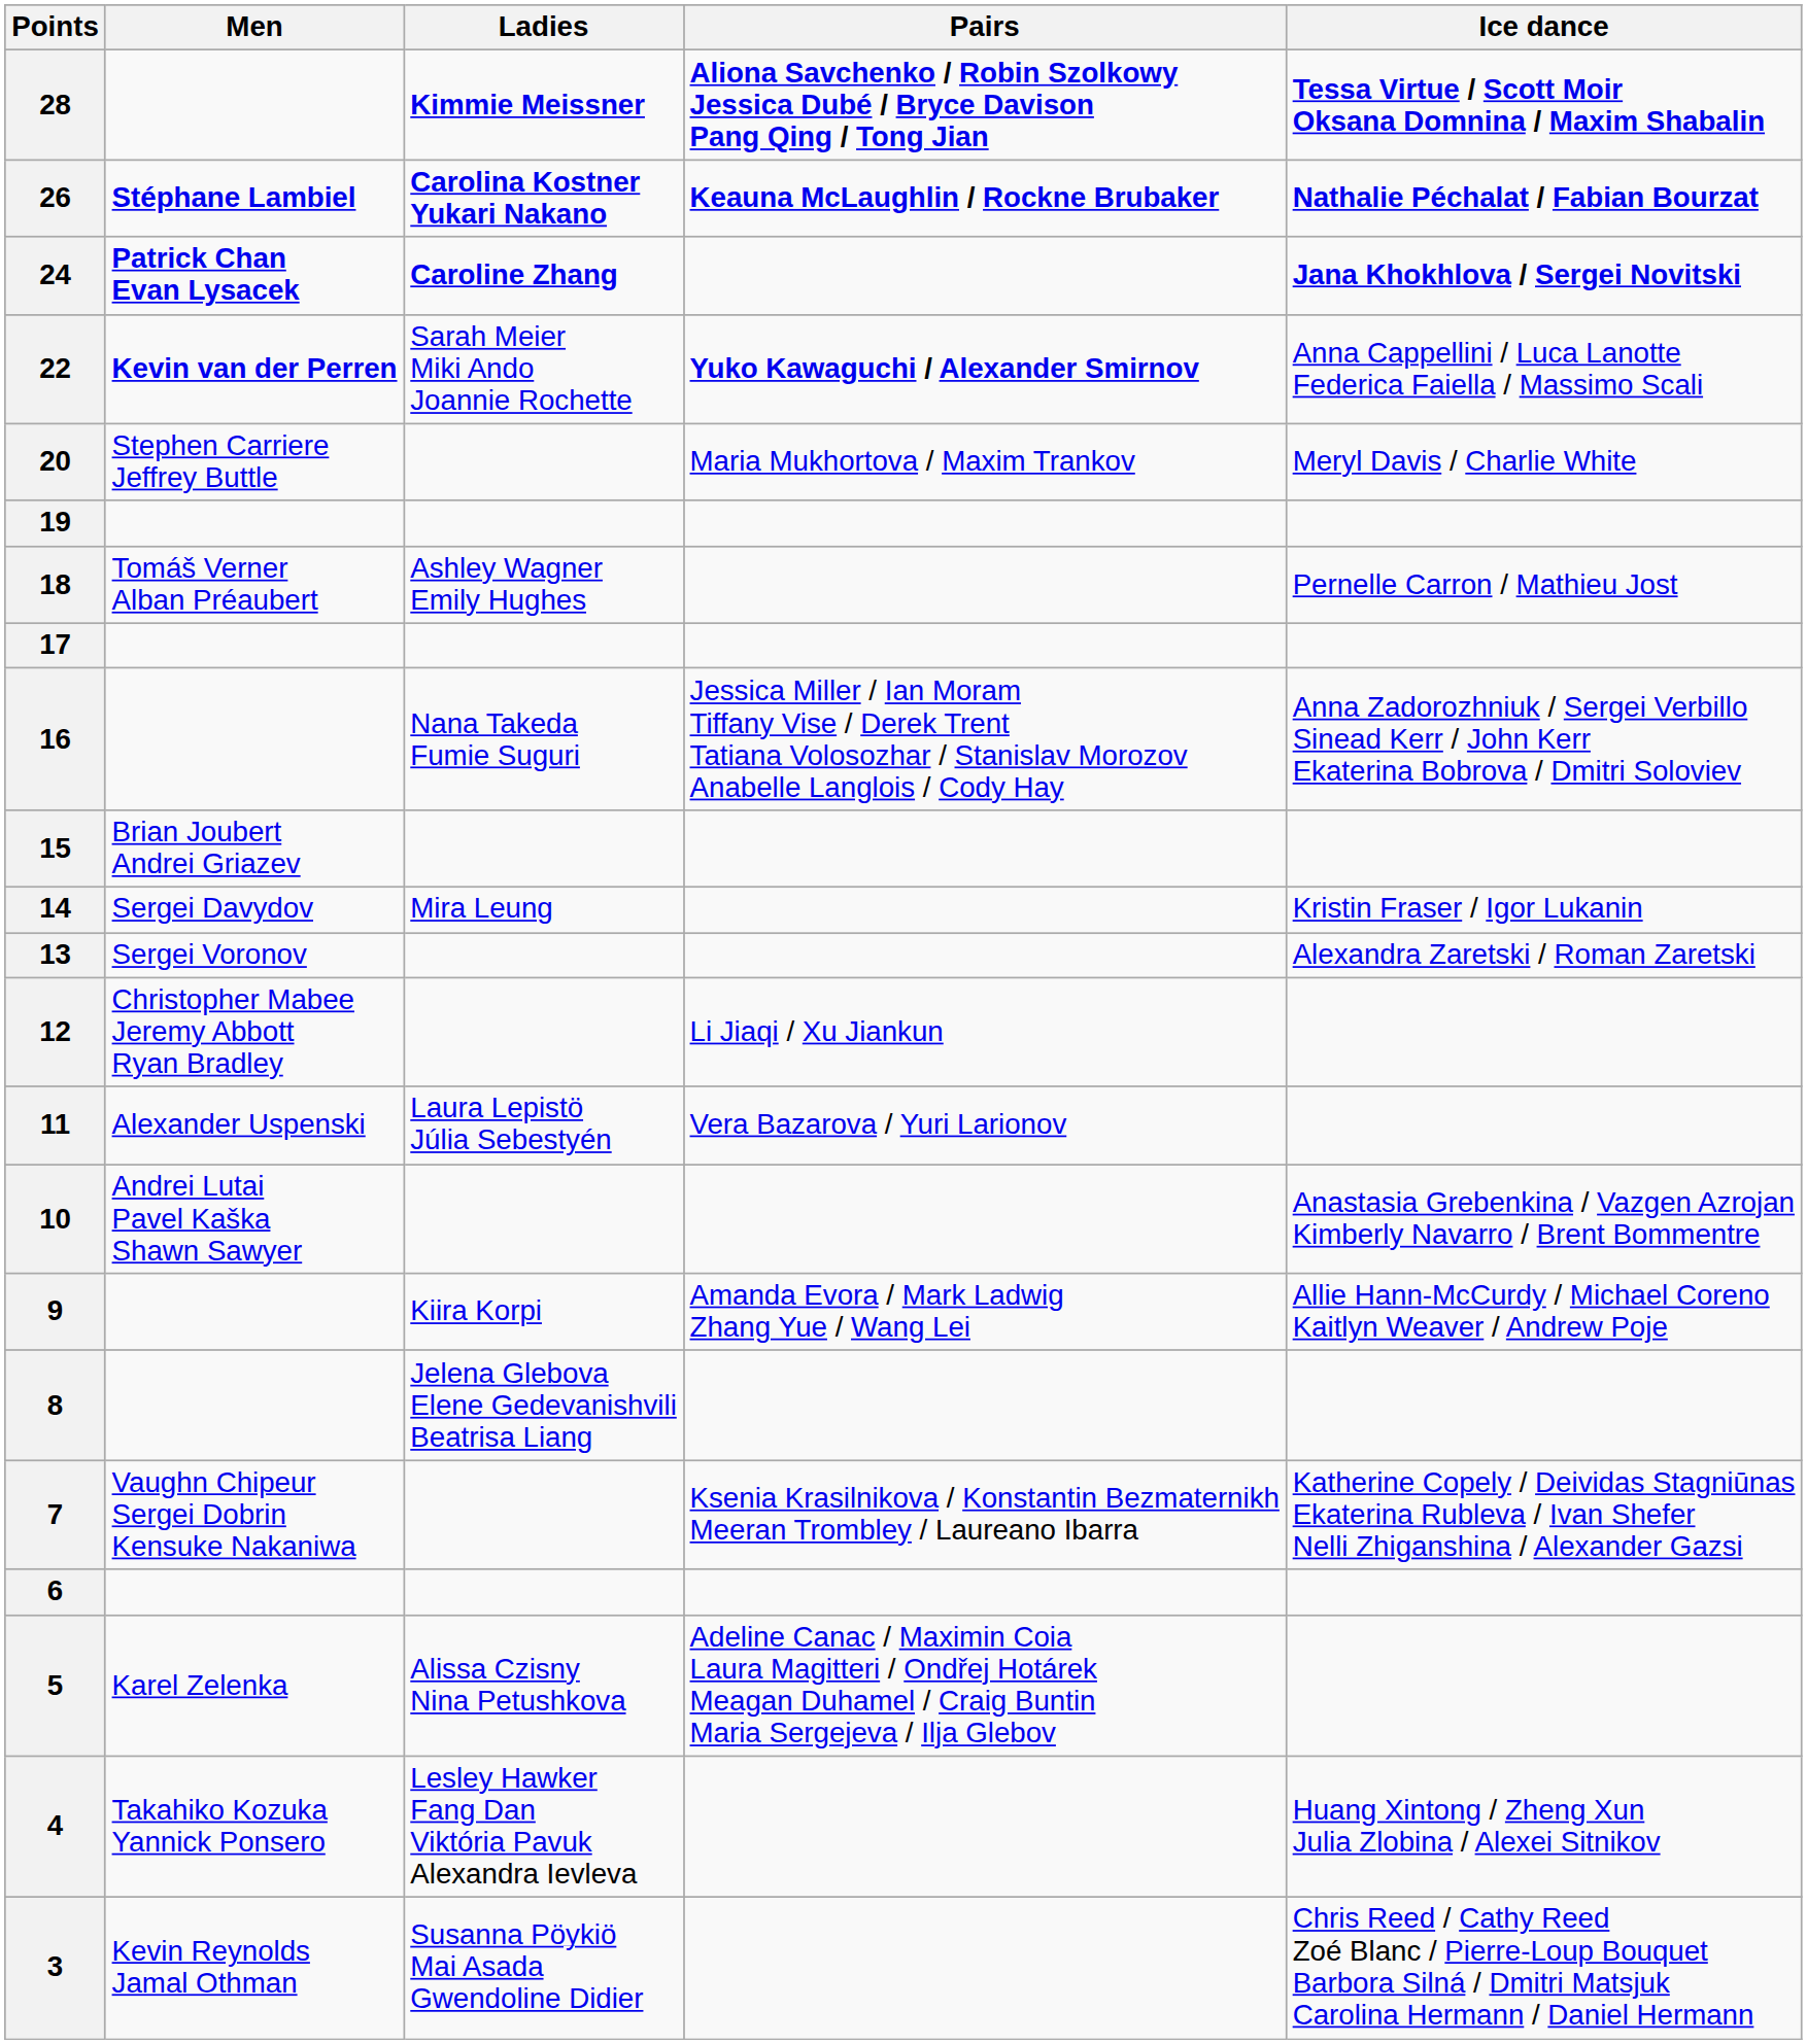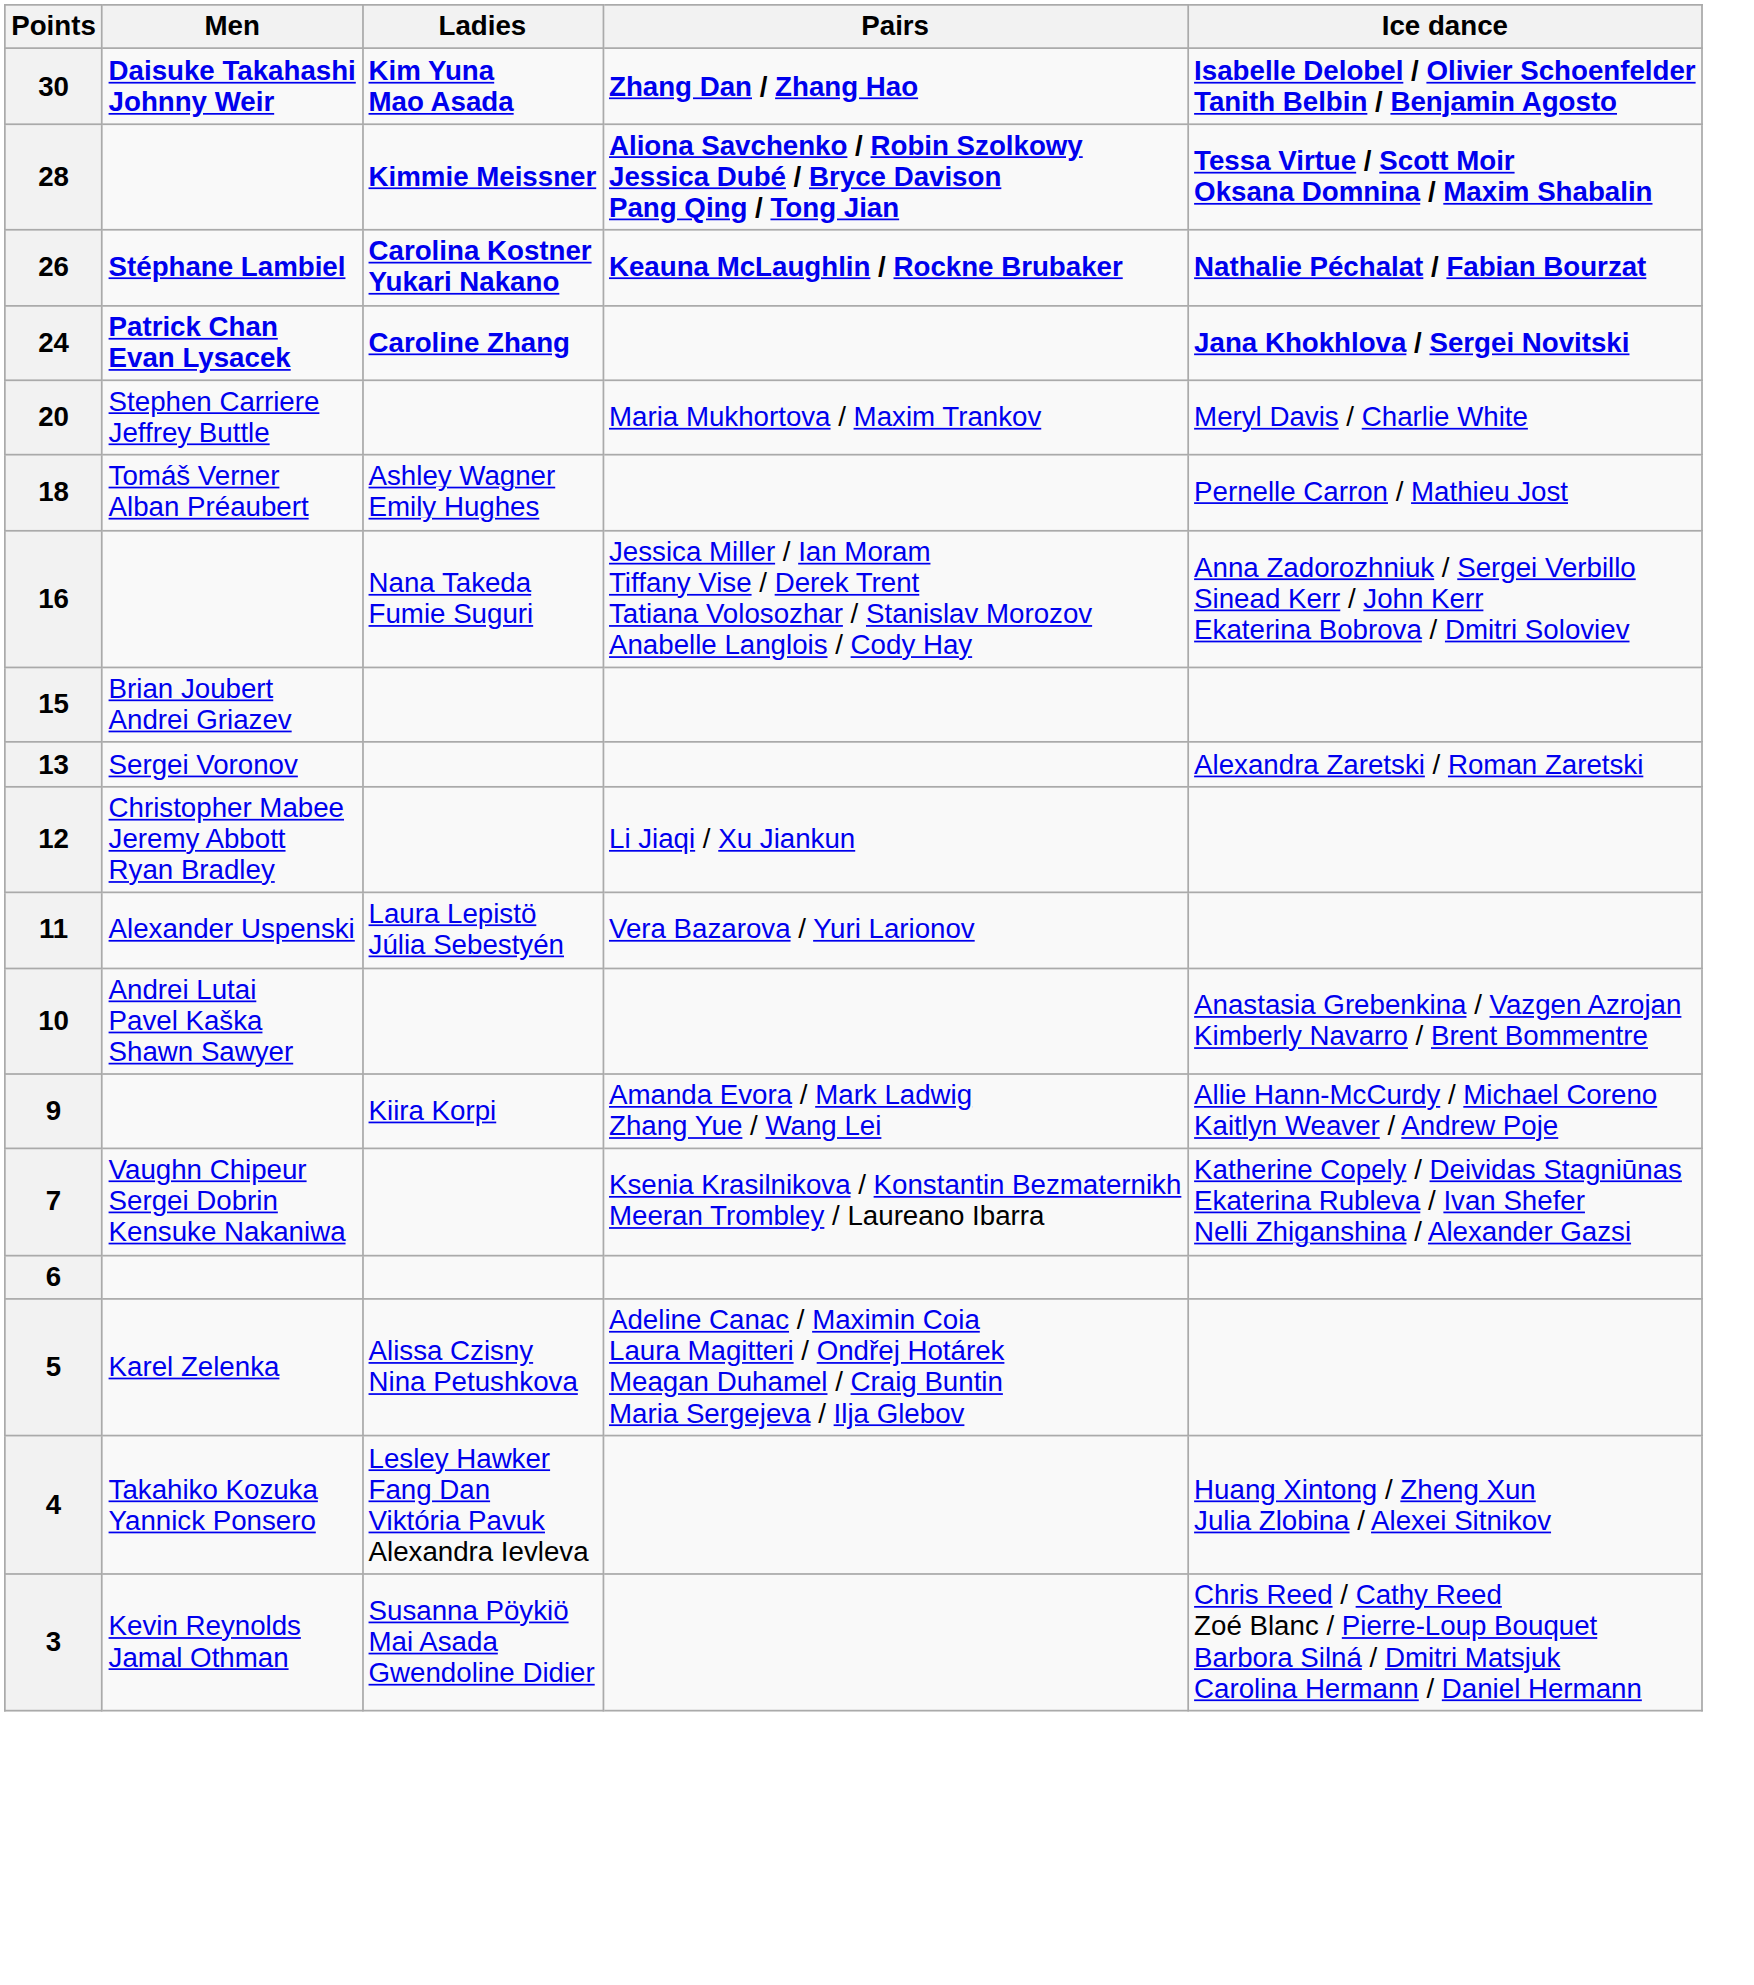+ row: 30 | Daisuke Takahashi Johnny Weir | Kim Yuna Mao Asada | Zhang Dan / Zhang Hao | Isabelle Delobel / Olivier Schoenfelder Tanith Belbin / Benjamin Agosto
- row: 22 | Kevin van der Perren | Sarah Meier Miki Ando Joannie Rochette | Yuko Kawaguchi / Alexander Smirnov | Anna Cappellini / Luca Lanotte Federica Faiella / Massimo Scali
- row: 19
- row: 17
- row: 14 | Sergei Davydov | Mira Leung | Kristin Fraser / Igor Lukanin
- row: 8 | Jelena Glebova Elene Gedevanishvili Beatrisa Liang
